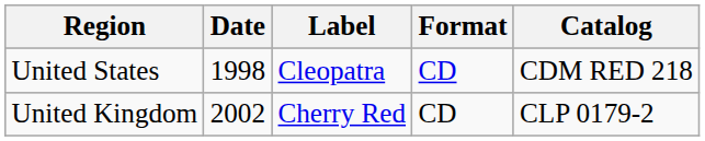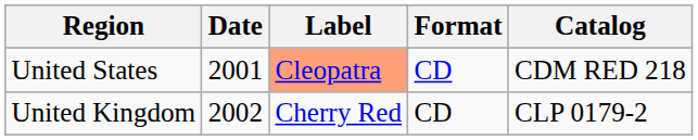United States | Date: 1998 -> 2001
United States | Label: no background -> lightsalmon background
